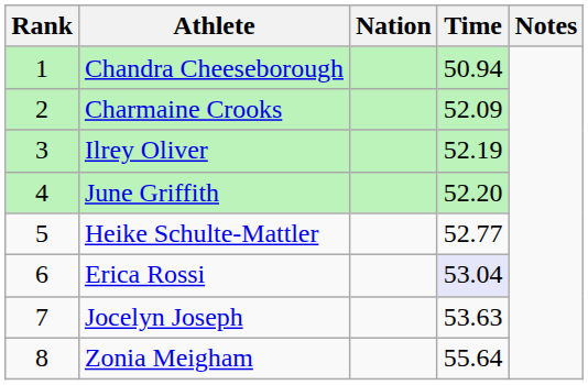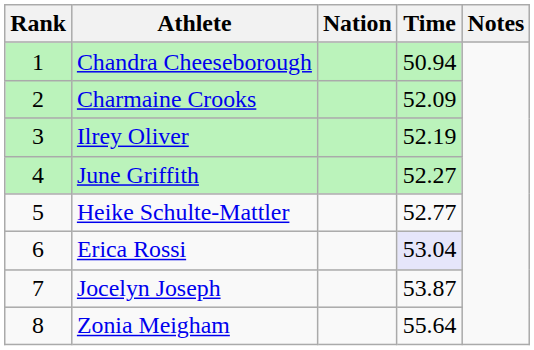June Griffith | Time: 52.20 -> 52.27
Jocelyn Joseph | Time: 53.63 -> 53.87
